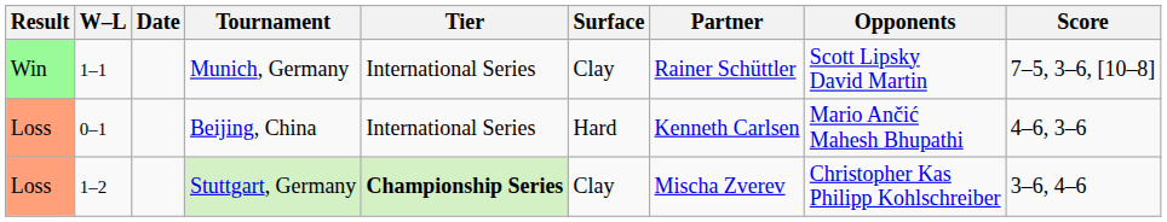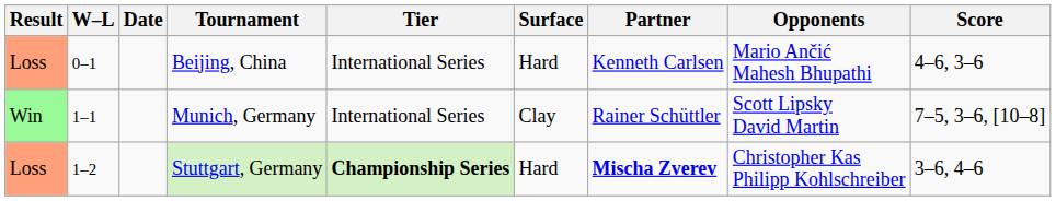rows swapped: Beijing, China <-> Munich, Germany
Stuttgart, Germany | Surface: Clay -> Hard
Stuttgart, Germany | Partner: normal -> bold
